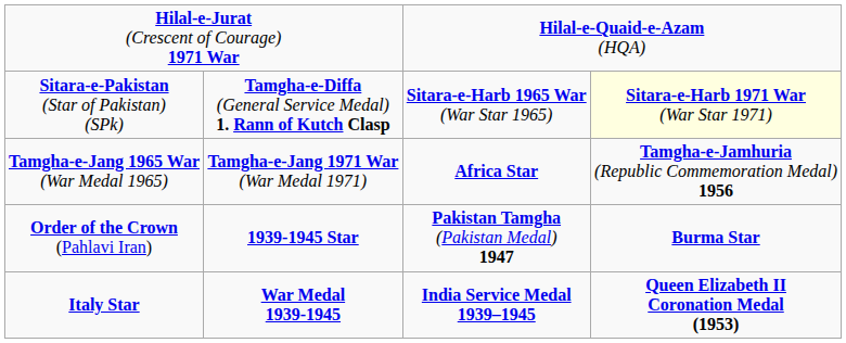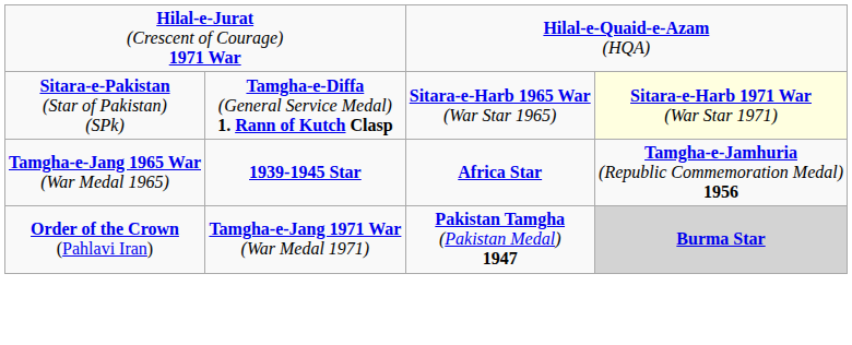Tamgha-e-Jang 1965 War (War Medal 1965) | column 2: Tamgha-e-Jang 1971 War (War Medal 1971) -> 1939-1945 Star
Order of the Crown (Pahlavi Iran) | column 2: 1939-1945 Star -> Tamgha-e-Jang 1971 War (War Medal 1971)
Order of the Crown (Pahlavi Iran) | column 4: no background -> lightgrey background
- row: Italy Star | War Medal 1939-1945 | India Service Medal 1939–1945 | Queen Elizabeth II Coronation Medal (1953)
